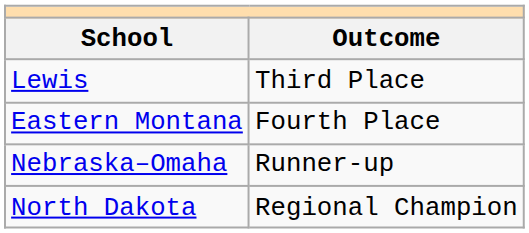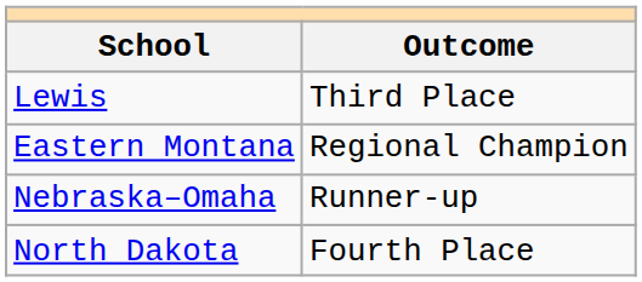Eastern Montana | Outcome: Fourth Place -> Regional Champion
North Dakota | Outcome: Regional Champion -> Fourth Place
